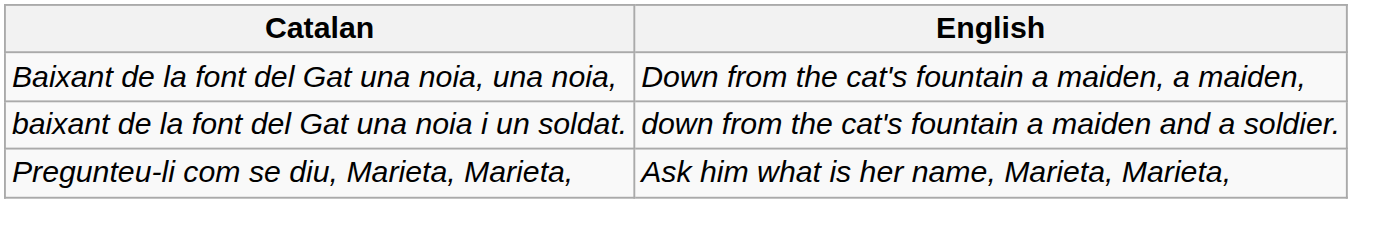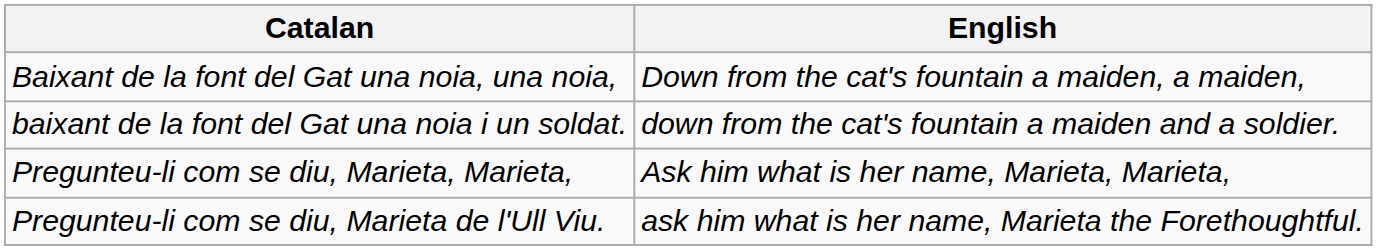+ row: Pregunteu-li com se diu, Marieta de l'Ull Viu. | ask him what is her name, Marieta the Forethoughtful.
